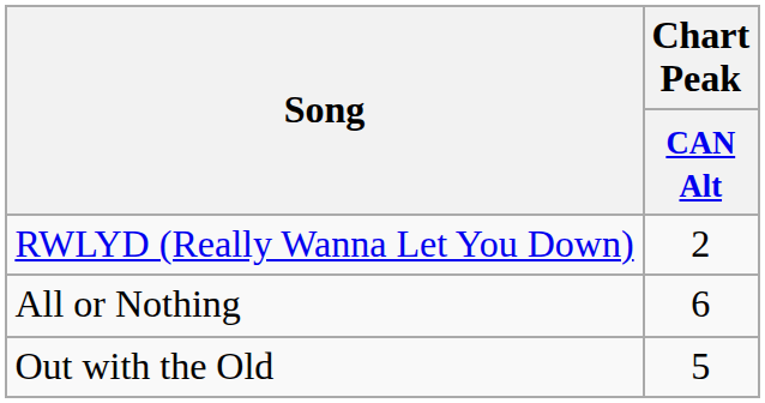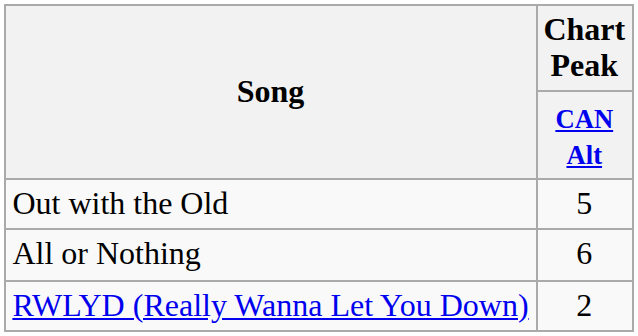rows swapped: RWLYD (Really Wanna Let You Down) <-> Out with the Old
